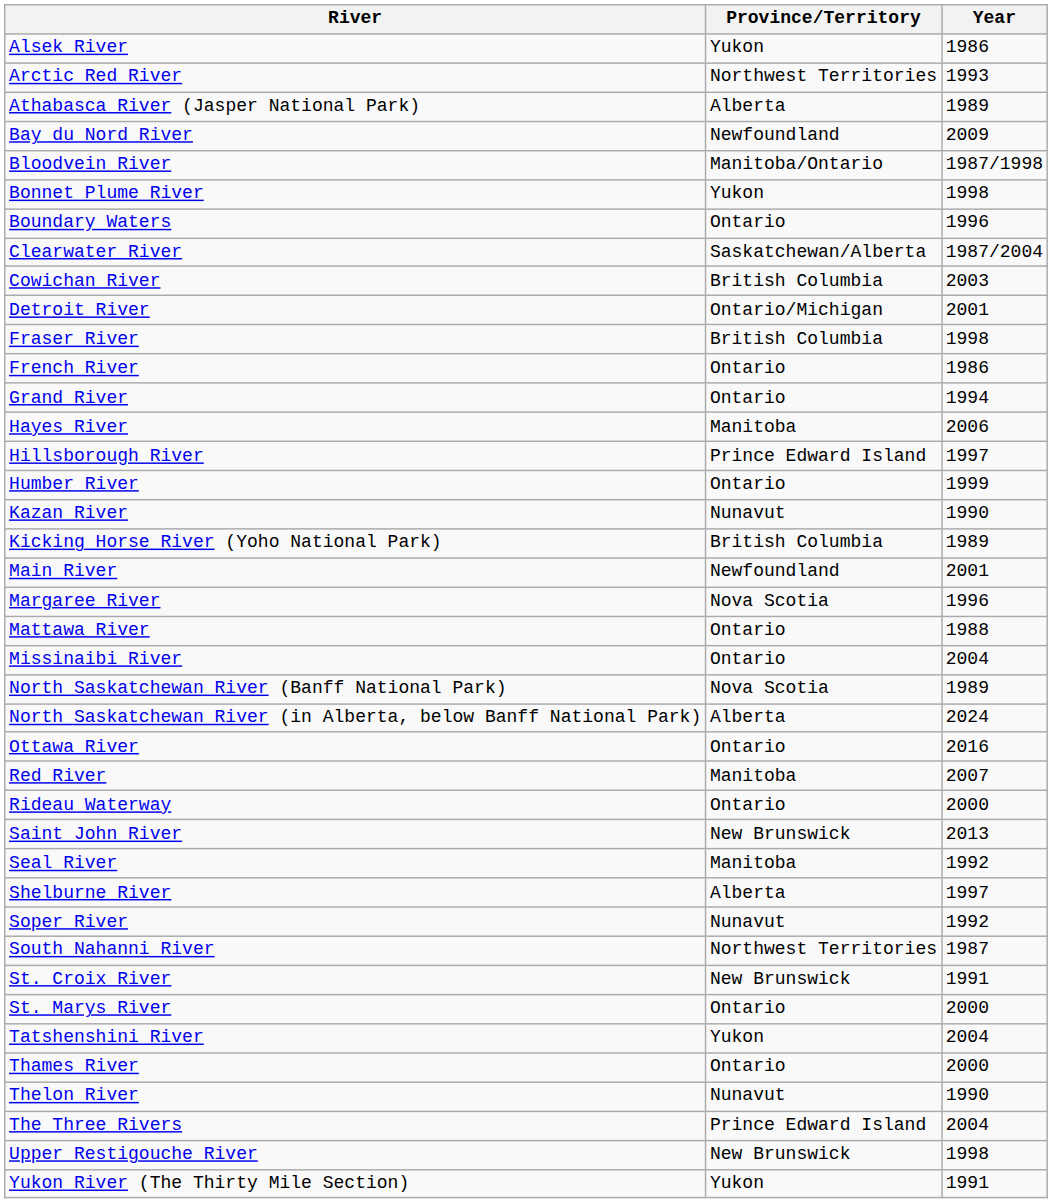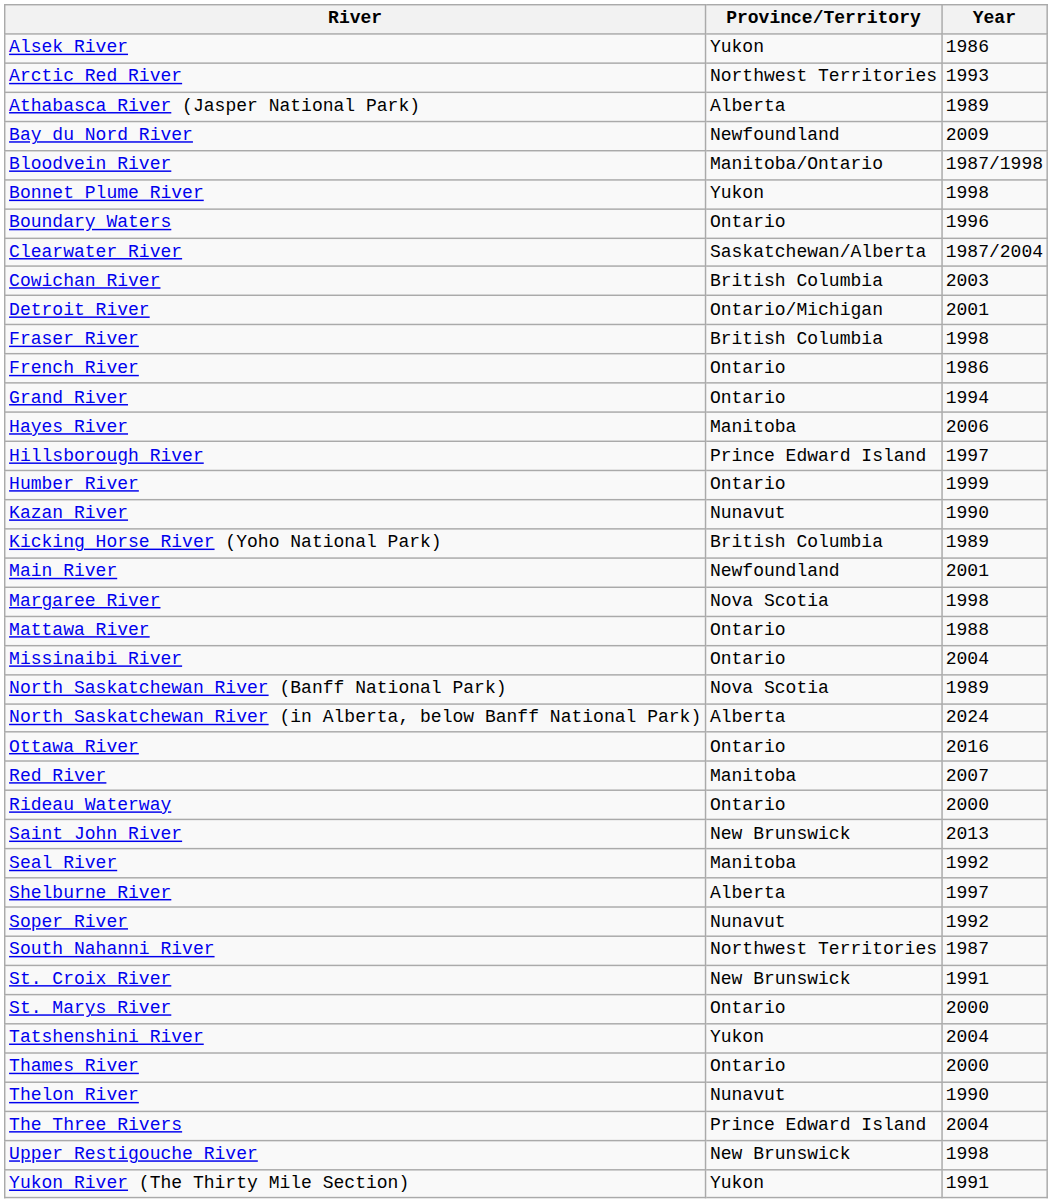Margaree River | Year: 1996 -> 1998
